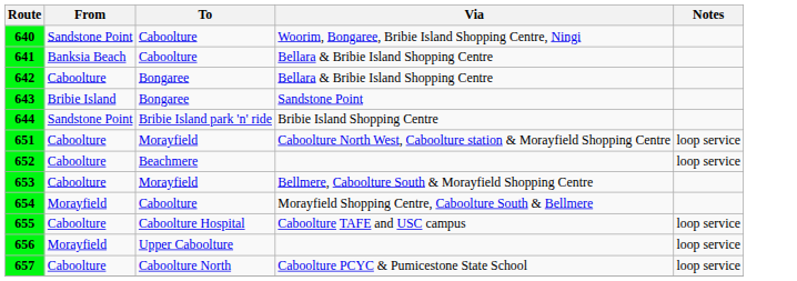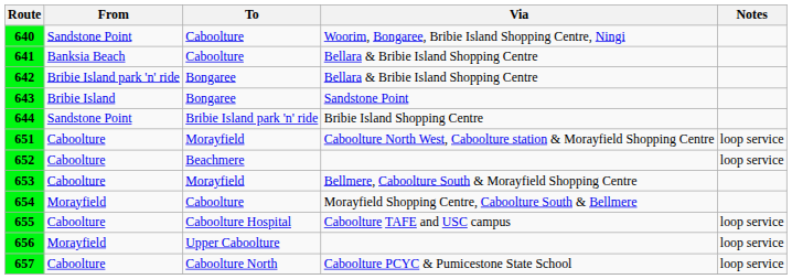642 | From: Caboolture -> Bribie Island park 'n' ride
